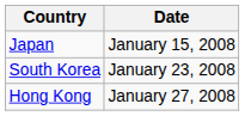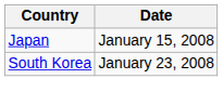- row: Hong Kong | January 27, 2008
